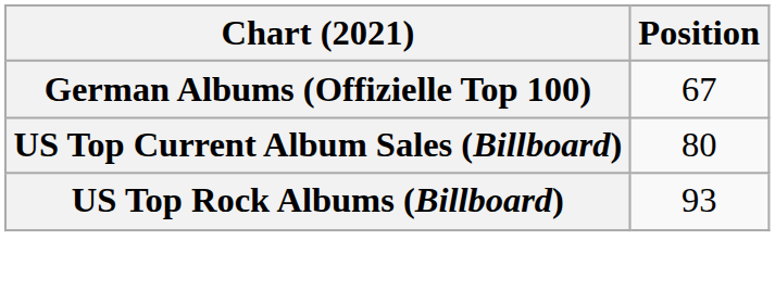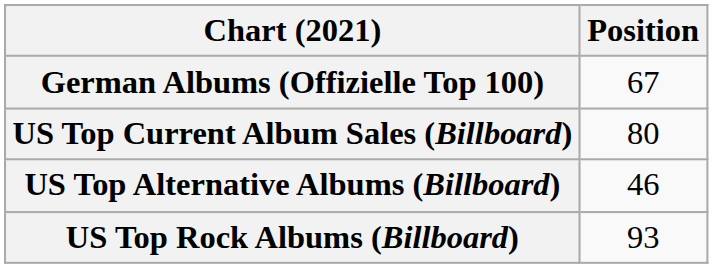+ row: US Top Alternative Albums (Billboard) | 46
